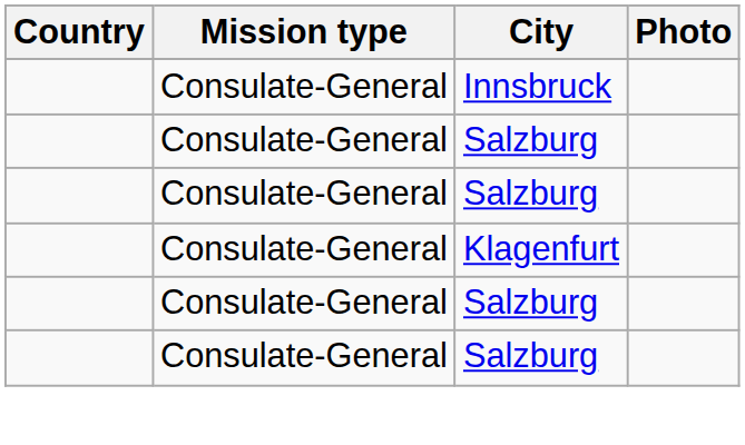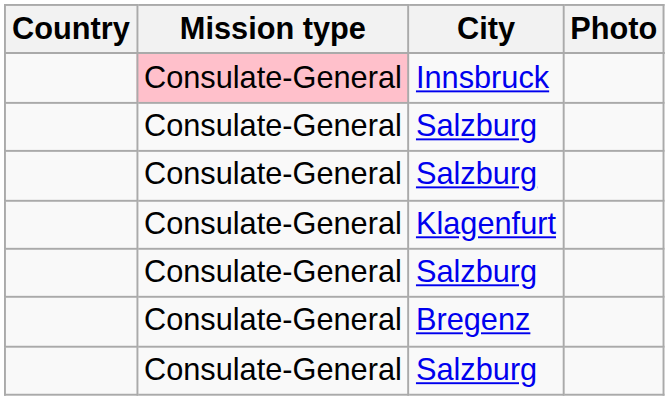Innsbruck | Mission type: no background -> pink background
+ row: Consulate-General | Bregenz
